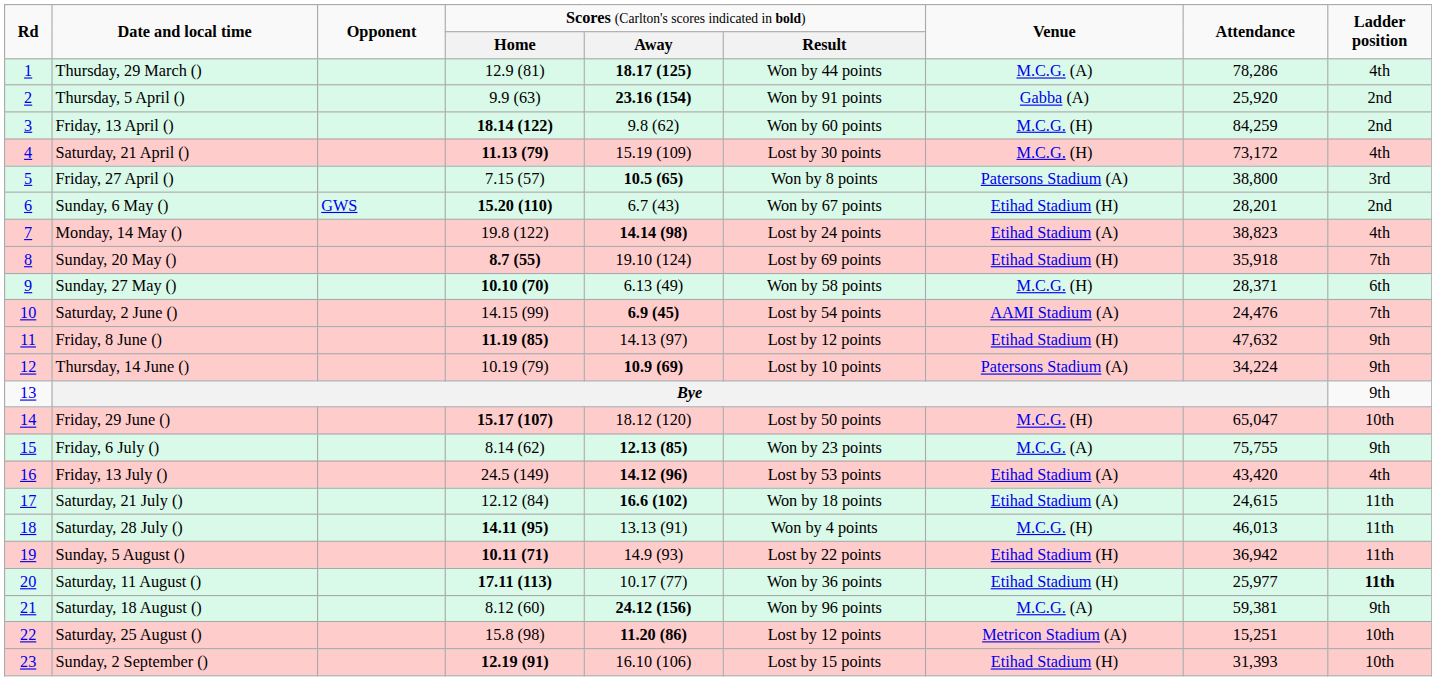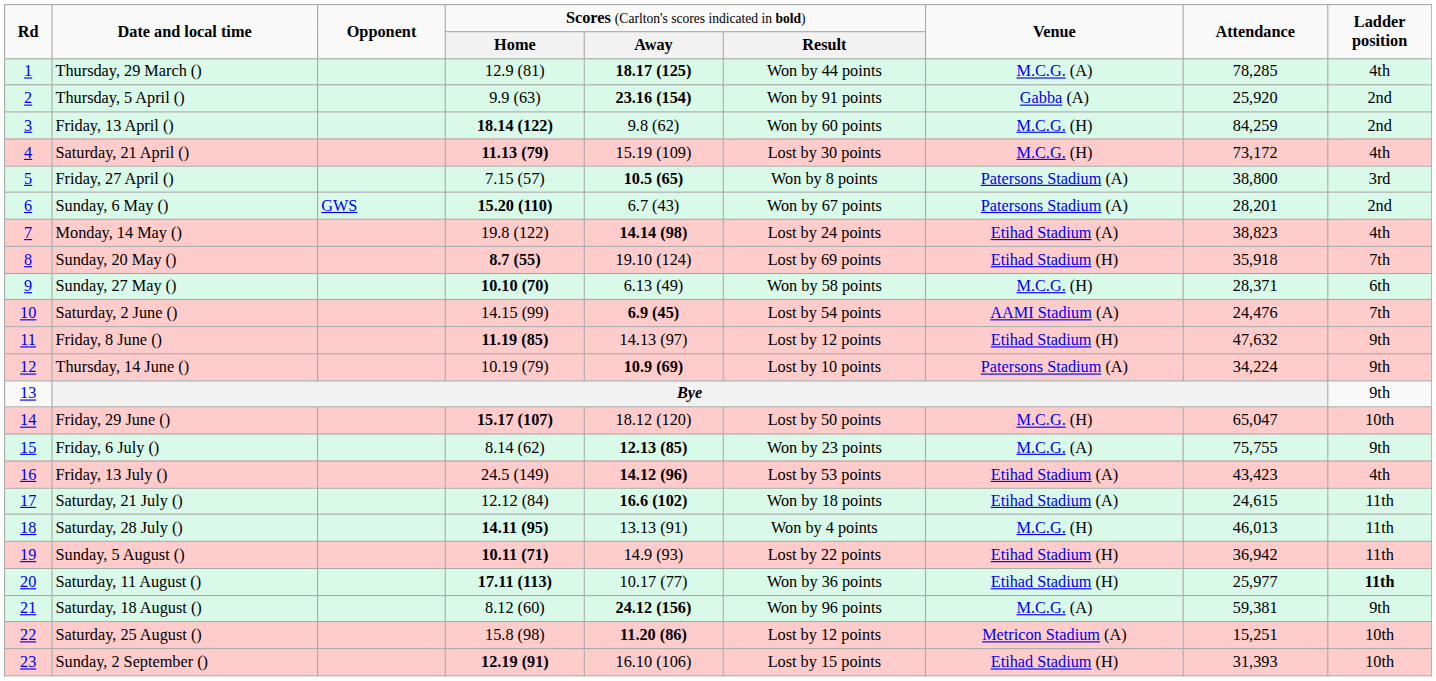Thursday, 29 March () | column 8: 78,286 -> 78,285
Sunday, 6 May () | column 7: Etihad Stadium (H) -> Patersons Stadium (A)
Friday, 13 July () | column 8: 43,420 -> 43,423
